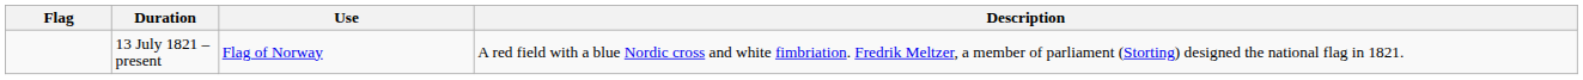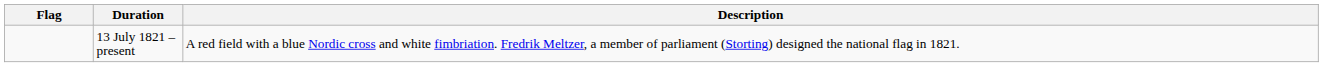- column: Use | Flag of Norway
